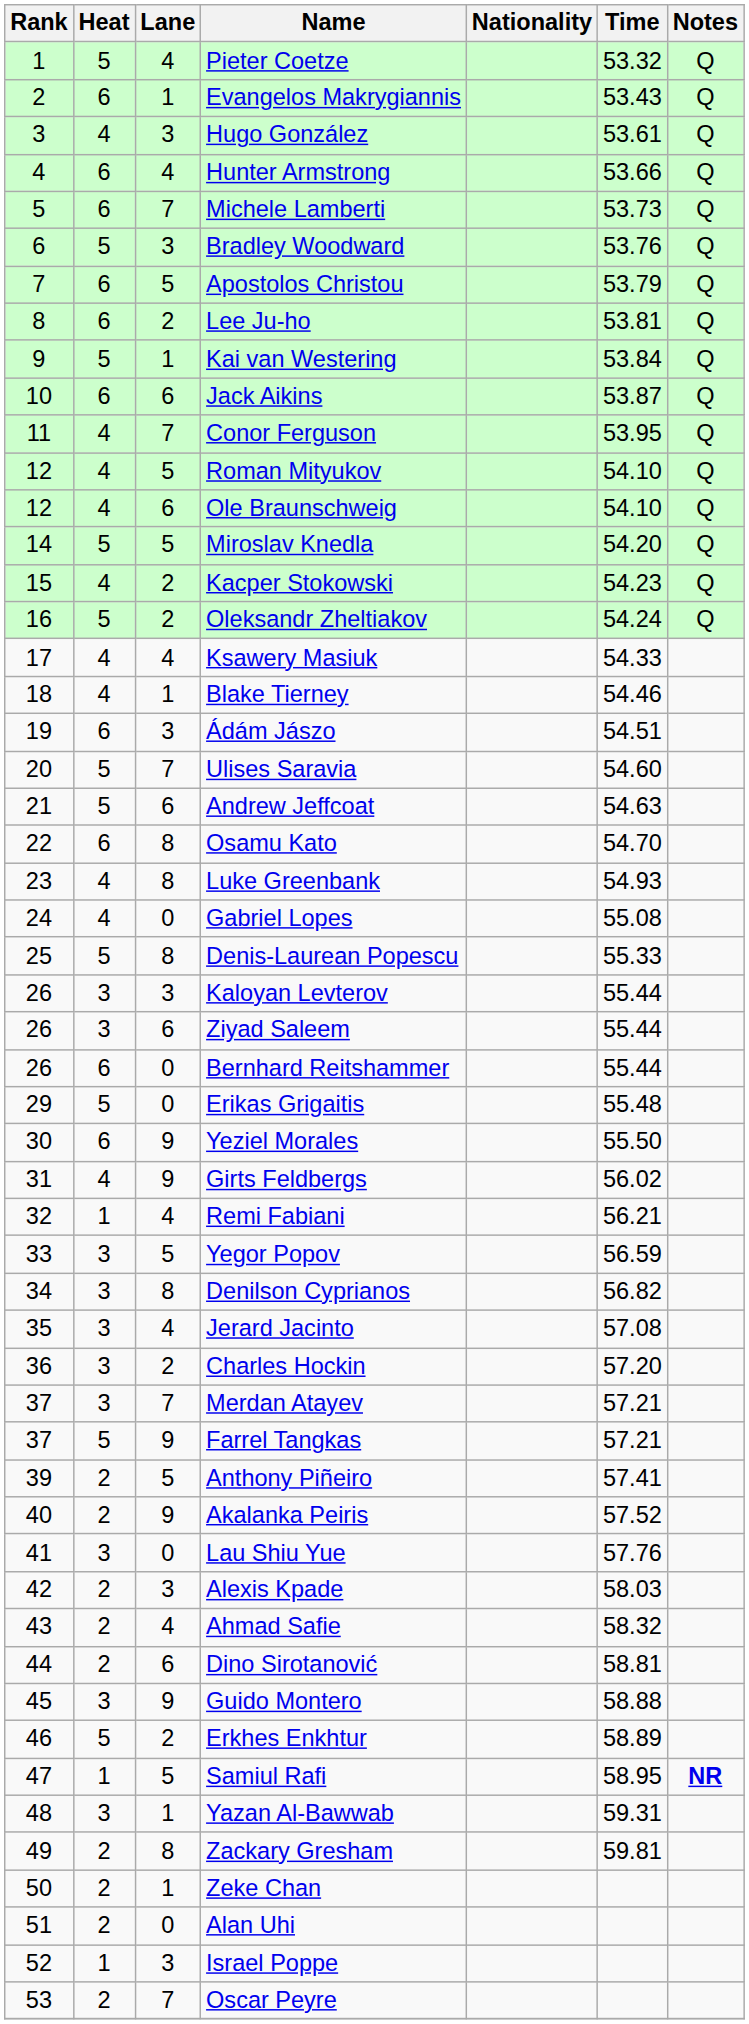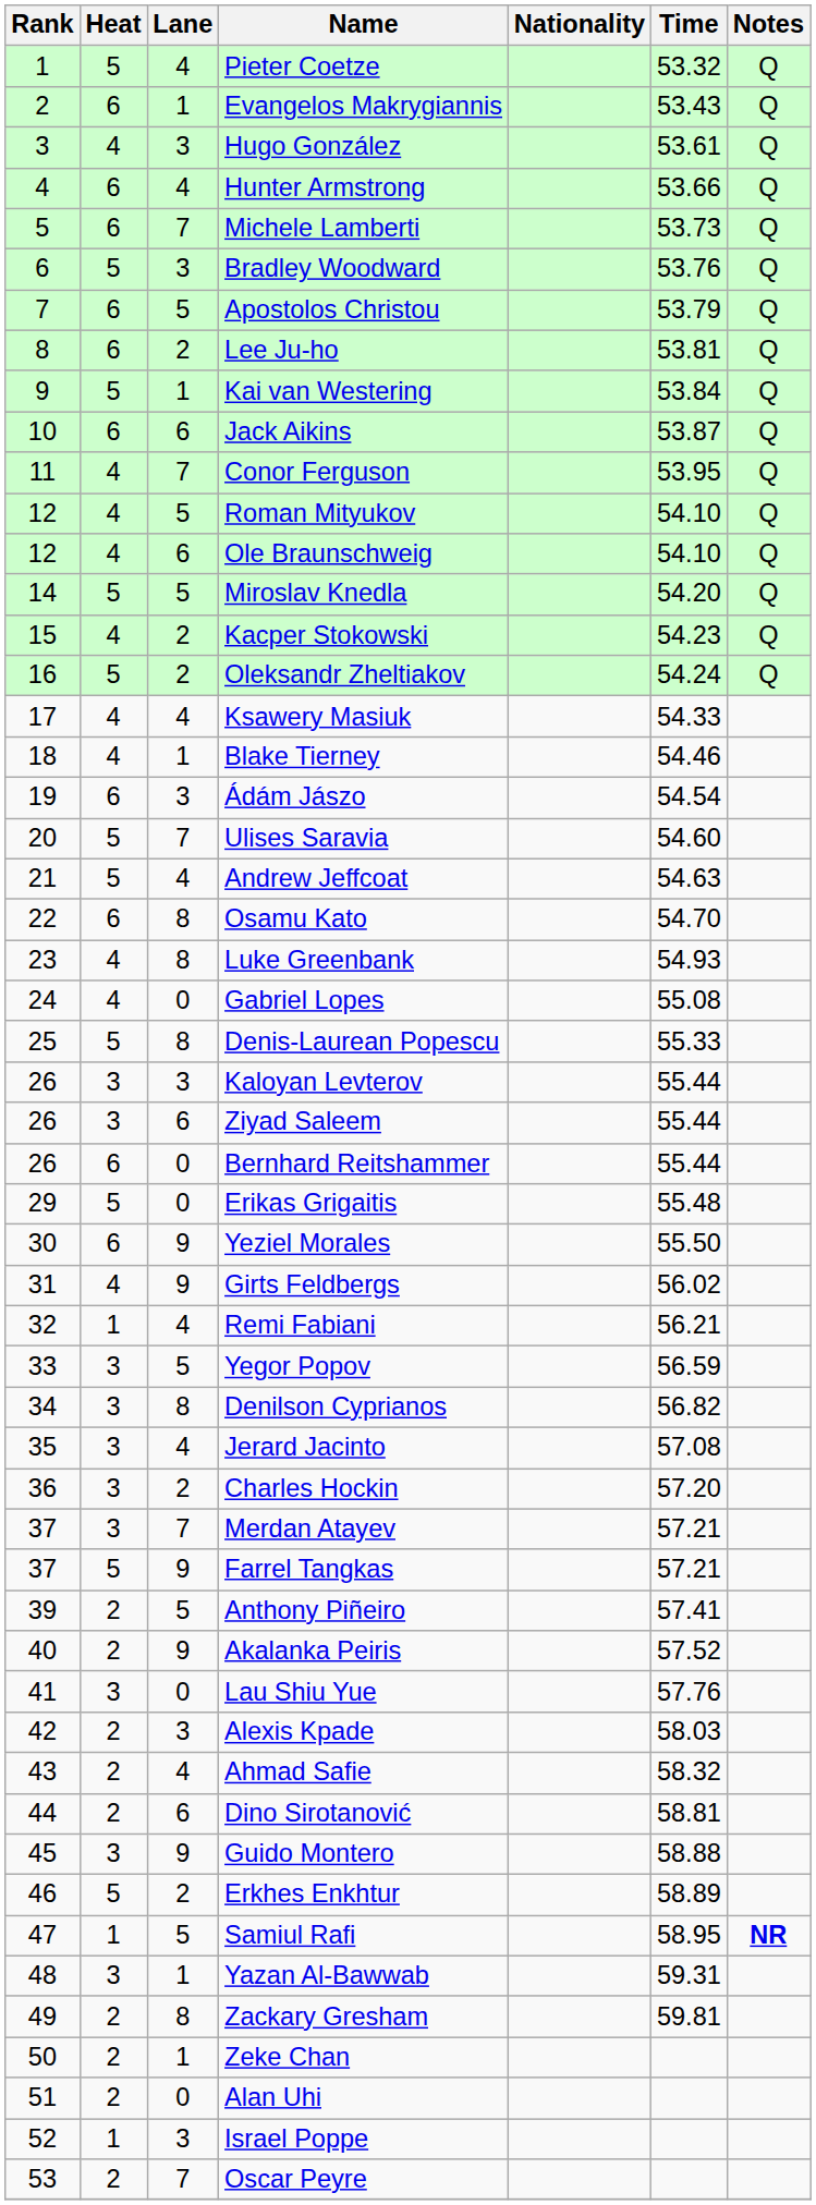Ádám Jászo | Time: 54.51 -> 54.54
Andrew Jeffcoat | Lane: 6 -> 4
